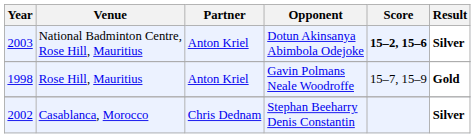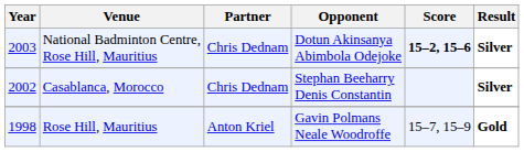National Badminton Centre, Rose Hill, Mauritius | Partner: Anton Kriel -> Chris Dednam
rows swapped: Casablanca, Morocco <-> Rose Hill, Mauritius
